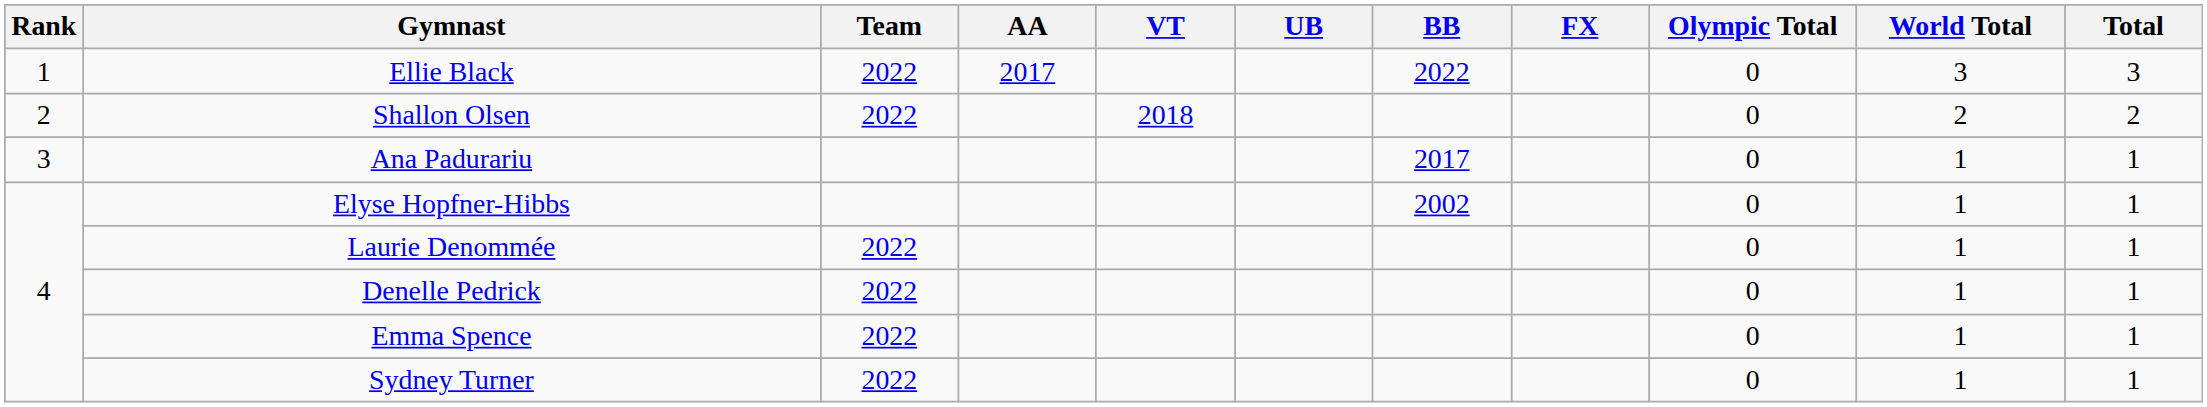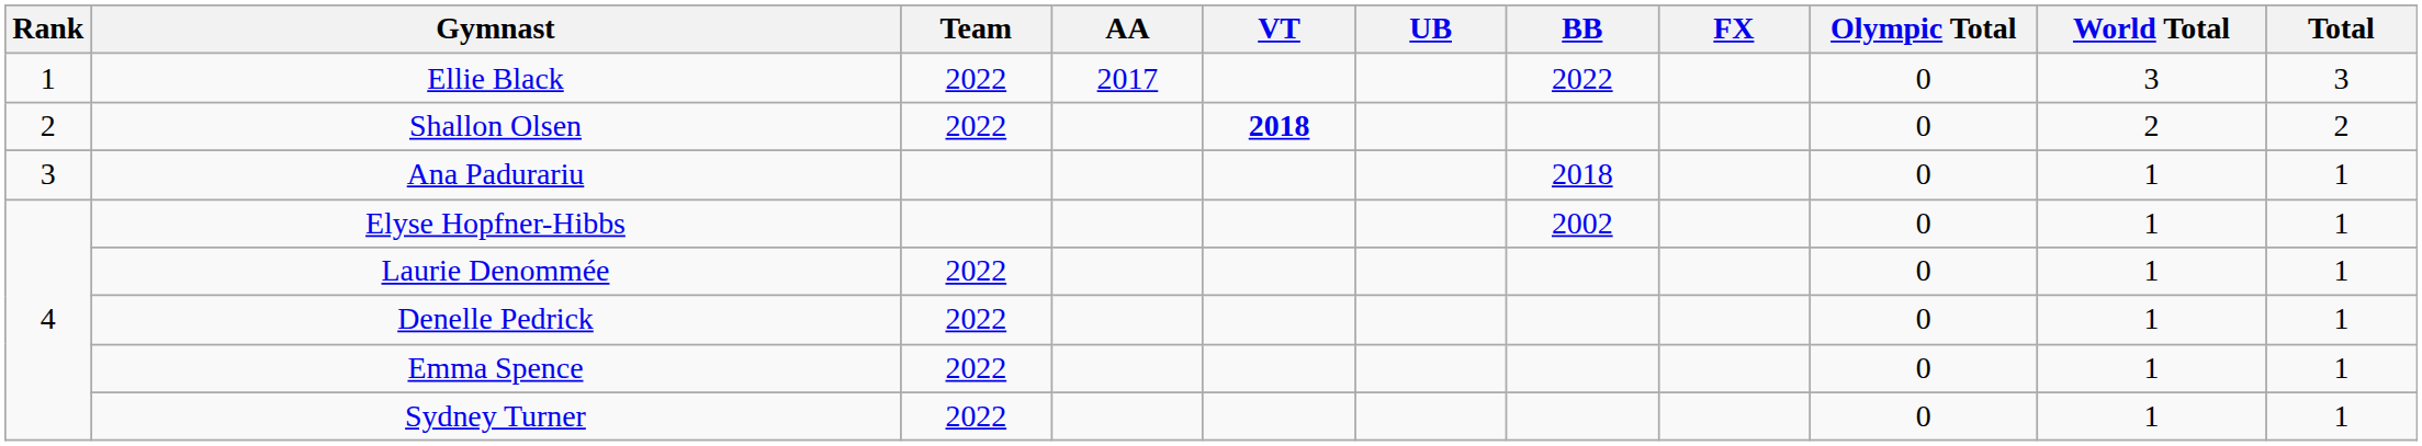Shallon Olsen | VT: normal -> bold
Ana Padurariu | BB: 2017 -> 2018
